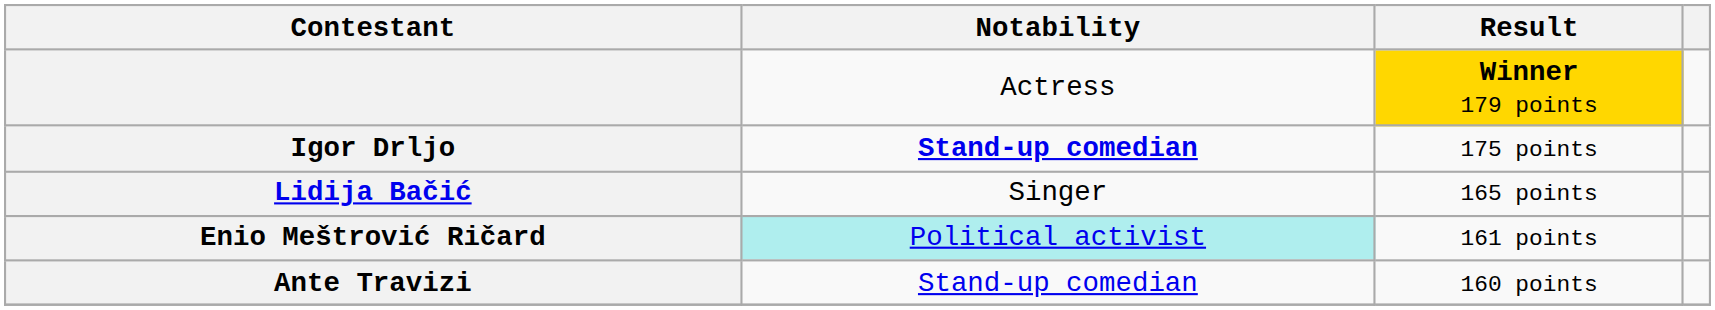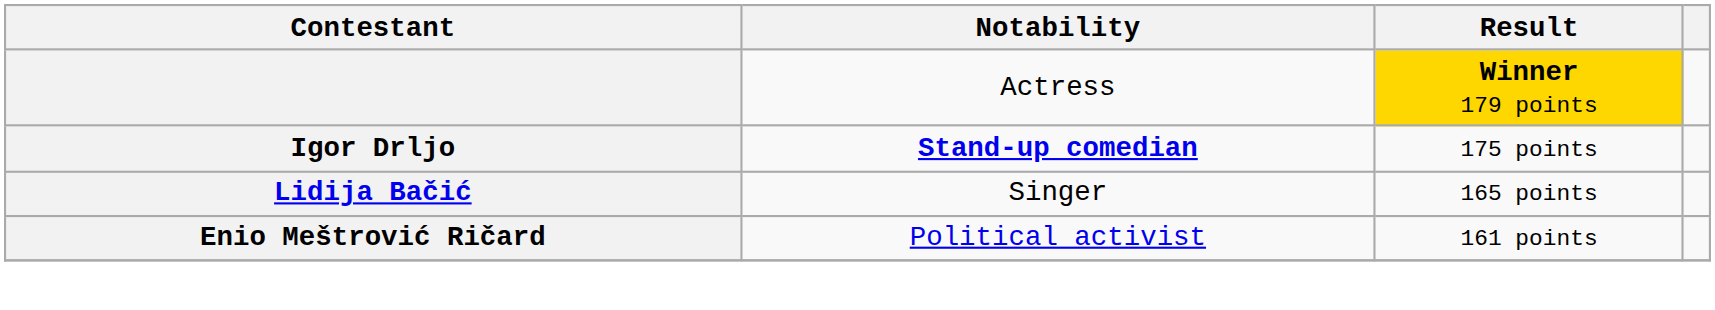Enio Meštrović Ričard | Notability: paleturquoise background -> no background
- row: Ante Travizi | Stand-up comedian | 160 points
